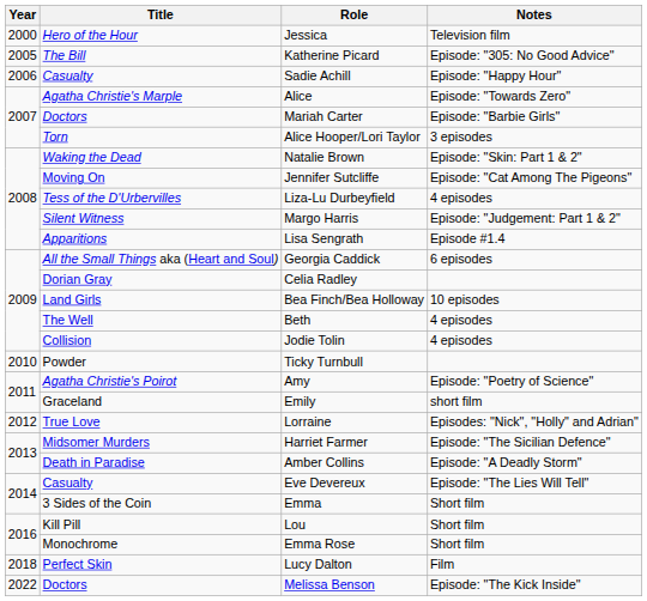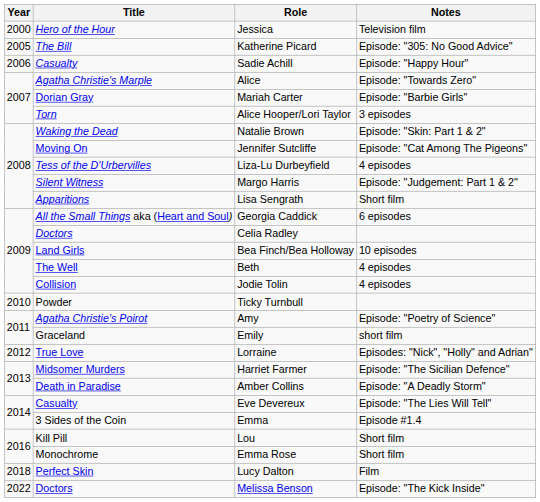Mariah Carter | Title: Doctors -> Dorian Gray
Lisa Sengrath | Notes: Episode #1.4 -> Short film
Celia Radley | Title: Dorian Gray -> Doctors
Emma | Notes: Short film -> Episode #1.4
